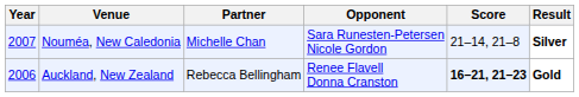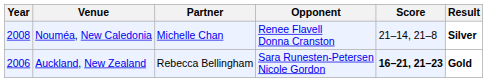Nouméa, New Caledonia | Year: 2007 -> 2008
Nouméa, New Caledonia | Opponent: Sara Runesten-Petersen Nicole Gordon -> Renee Flavell Donna Cranston
Auckland, New Zealand | Opponent: Renee Flavell Donna Cranston -> Sara Runesten-Petersen Nicole Gordon
